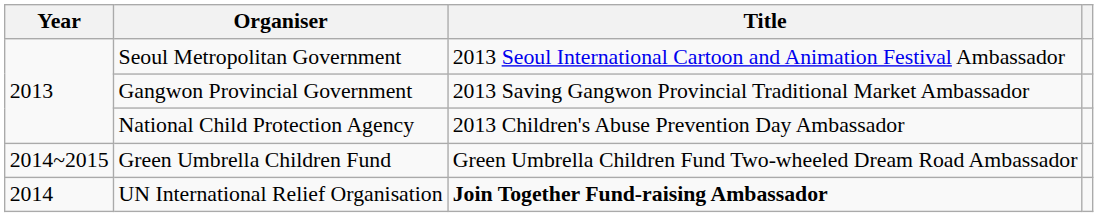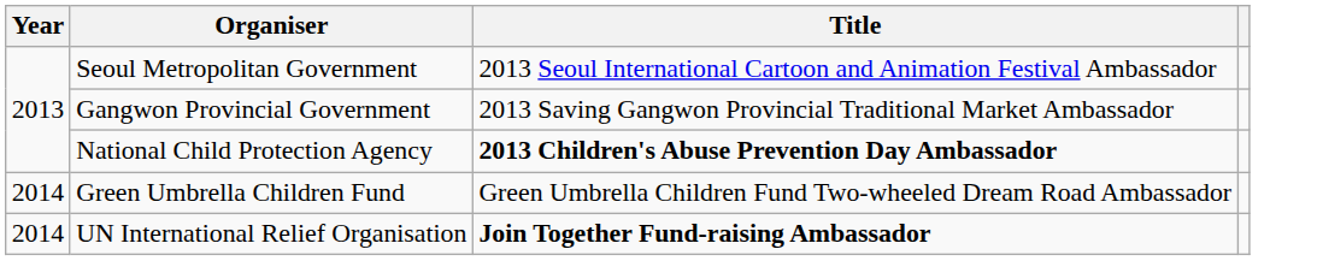National Child Protection Agency | Title: normal -> bold
Green Umbrella Children Fund | Year: 2014~2015 -> 2014
